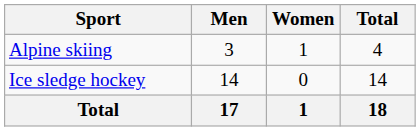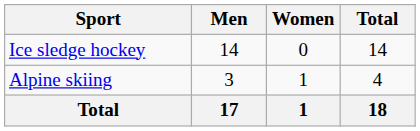rows swapped: Alpine skiing <-> Ice sledge hockey
